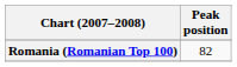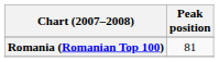Romania (Romanian Top 100) | Peak position: 82 -> 81
